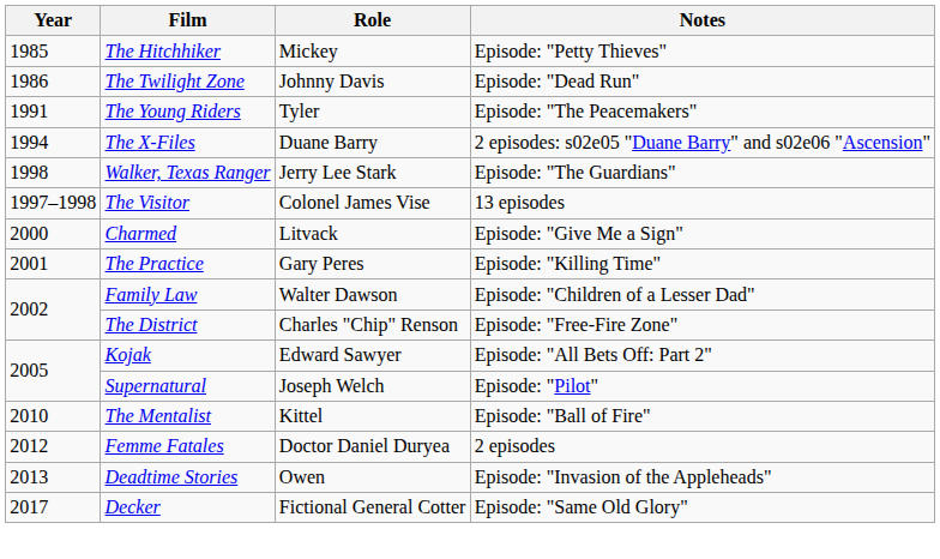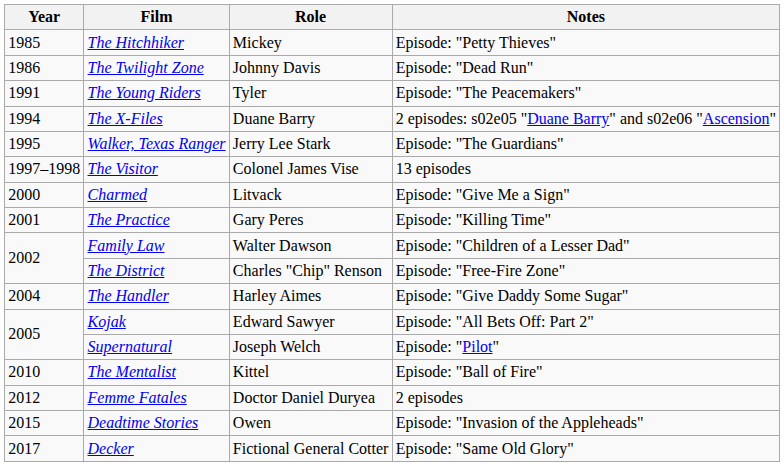Walker, Texas Ranger | Year: 1998 -> 1995
+ row: 2004 | The Handler | Harley Aimes | Episode: "Give Daddy Some Sugar"
Deadtime Stories | Year: 2013 -> 2015
